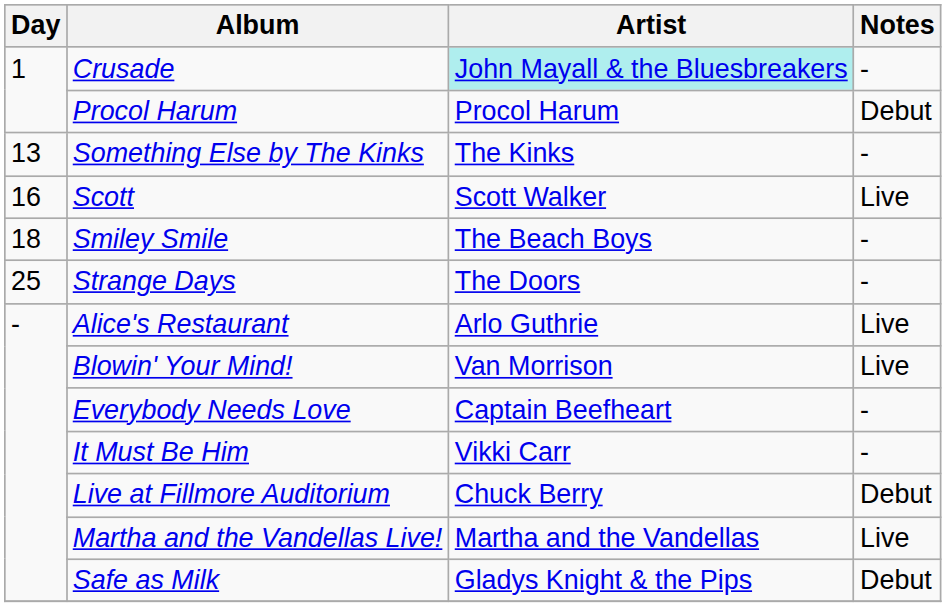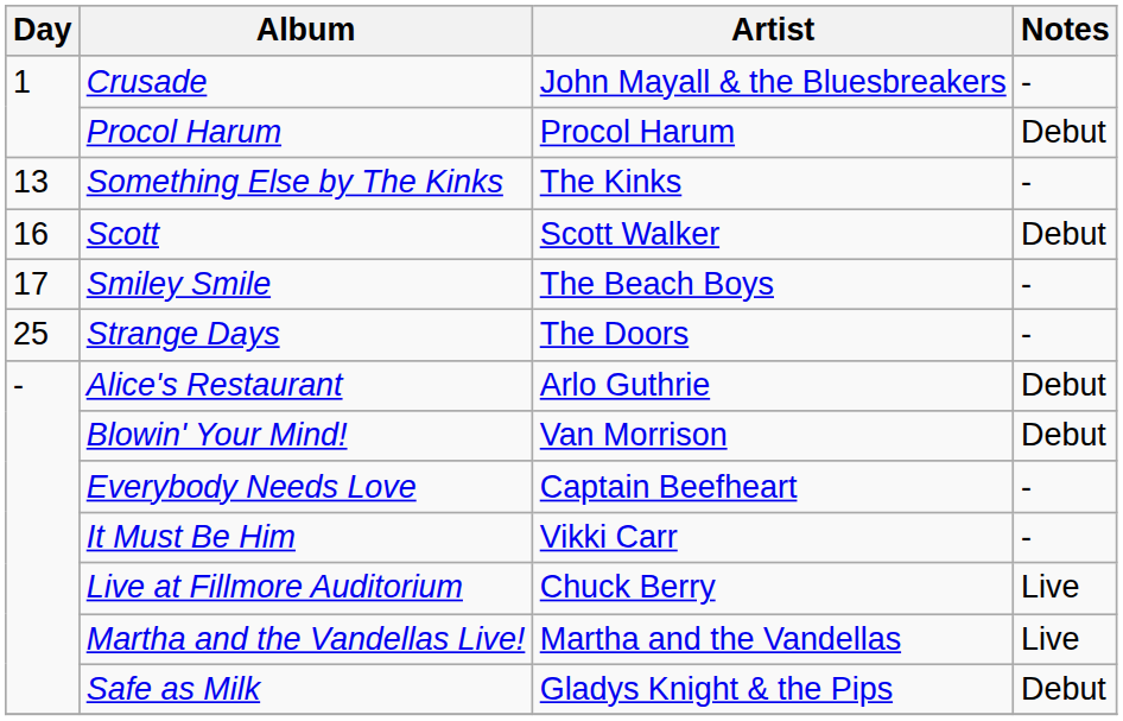Crusade | Artist: paleturquoise background -> no background
Scott | Notes: Live -> Debut
Smiley Smile | Day: 18 -> 17
Alice's Restaurant | Notes: Live -> Debut
Blowin' Your Mind! | Notes: Live -> Debut
Live at Fillmore Auditorium | Notes: Debut -> Live
